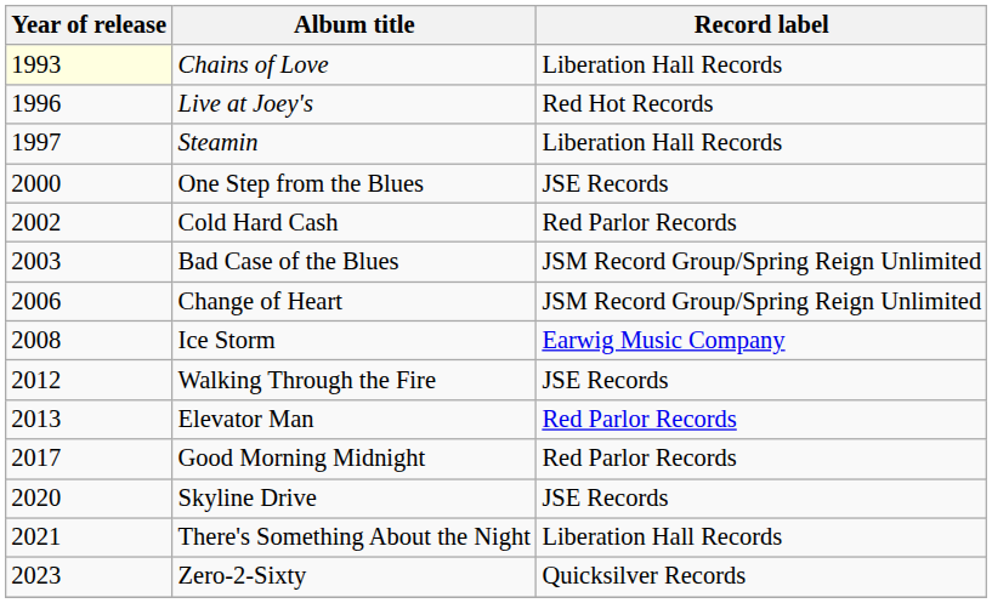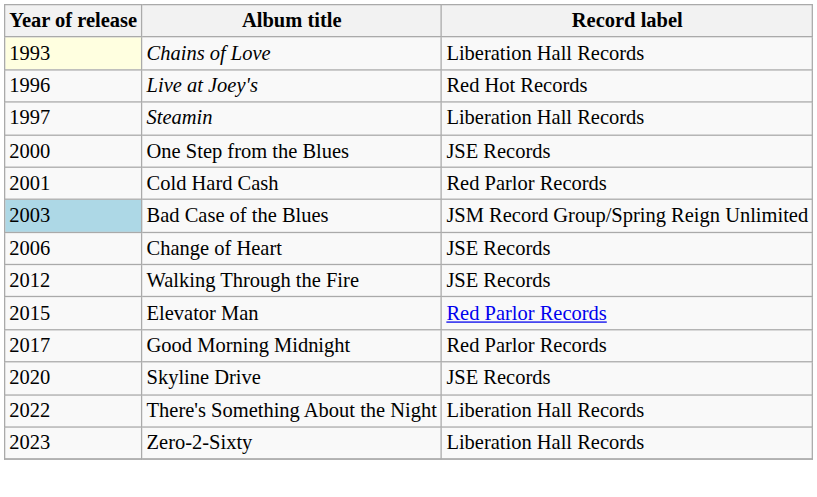Cold Hard Cash | Year of release: 2002 -> 2001
Bad Case of the Blues | Year of release: no background -> lightblue background
Change of Heart | Record label: JSM Record Group/Spring Reign Unlimited -> JSE Records
- row: 2008 | Ice Storm | Earwig Music Company
Elevator Man | Year of release: 2013 -> 2015
There's Something About the Night | Year of release: 2021 -> 2022
Zero-2-Sixty | Record label: Quicksilver Records -> Liberation Hall Records
